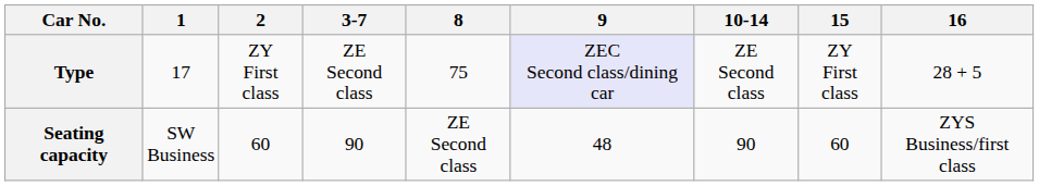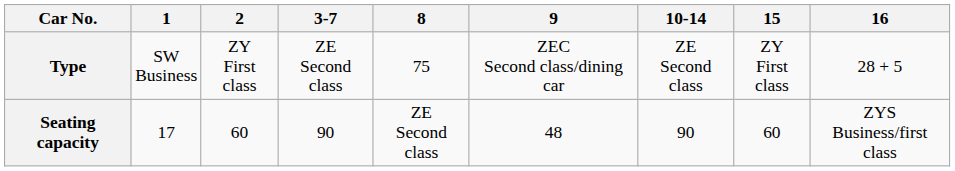Type | 1: 17 -> SW Business
Type | 9: lavender background -> no background
Seating capacity | 1: SW Business -> 17
